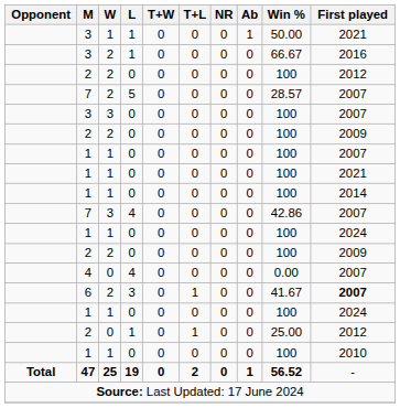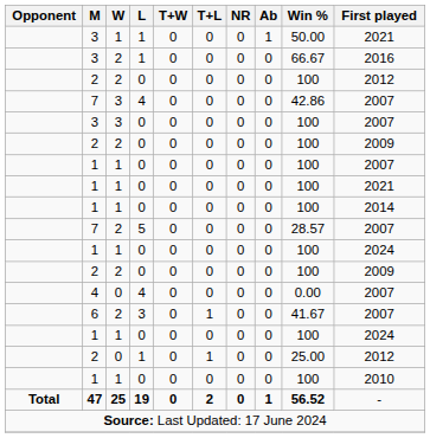rows swapped: 7 / 3 <-> 7 / 2
6 | First played: bold -> normal
